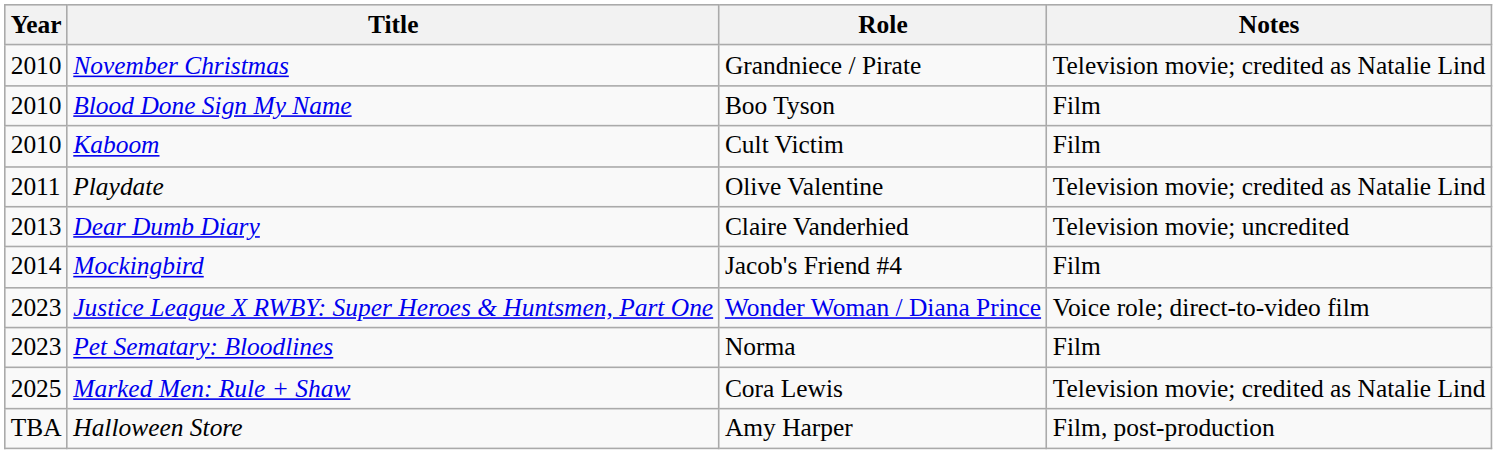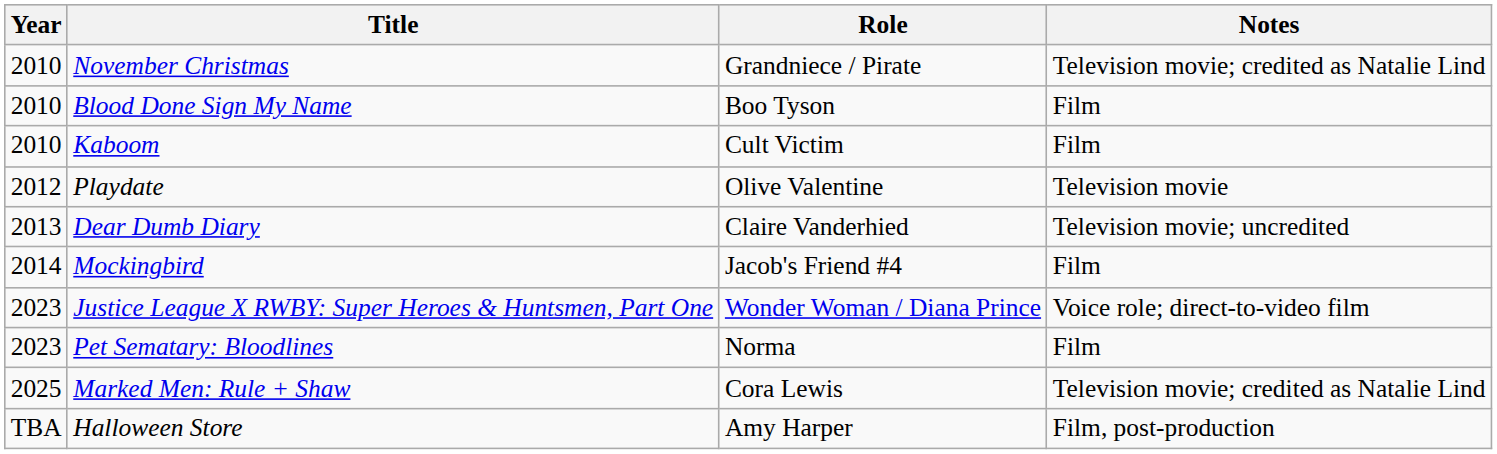Playdate | Year: 2011 -> 2012
Playdate | Notes: Television movie; credited as Natalie Lind -> Television movie
